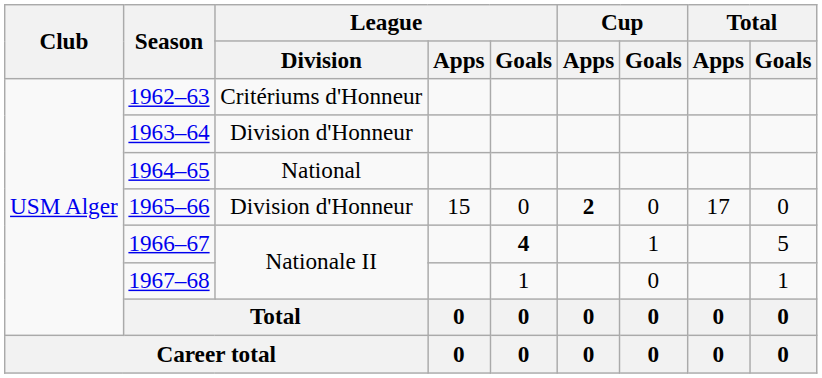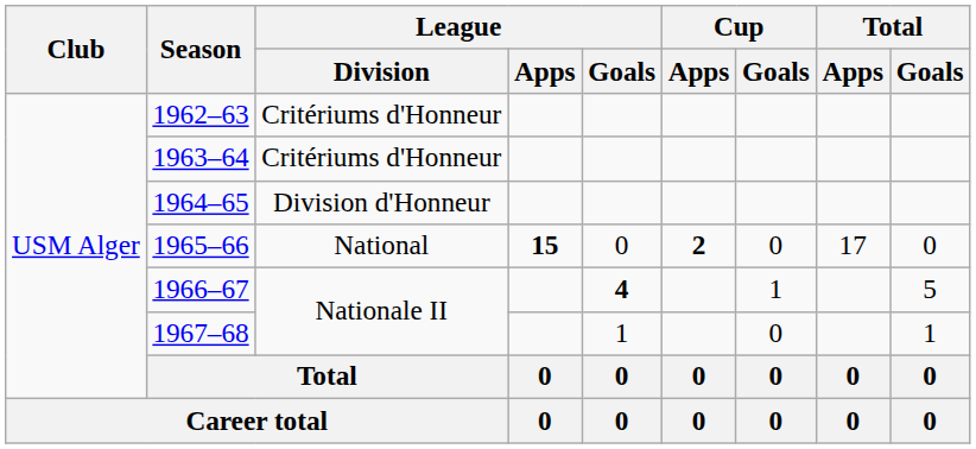1963–64 | League / Division: Division d'Honneur -> Critériums d'Honneur
1964–65 | League / Division: National -> Division d'Honneur
1965–66 | League / Division: Division d'Honneur -> National
1965–66 | League / Apps: normal -> bold
